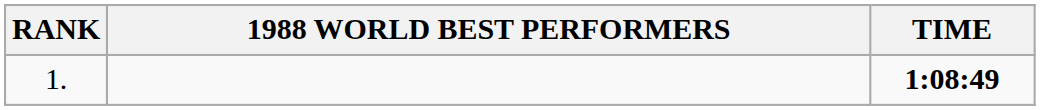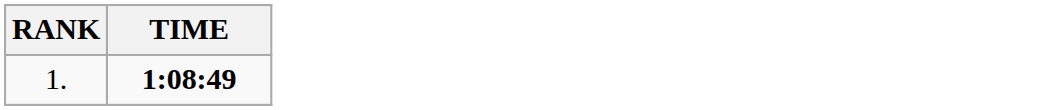- column: 1988 WORLD BEST PERFORMERS
